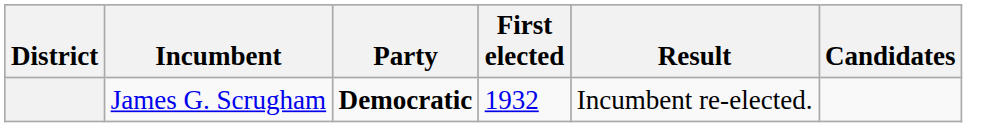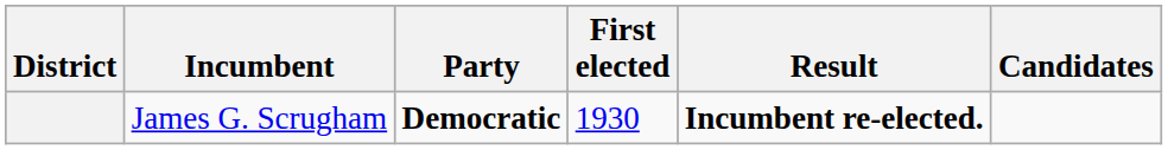James G. Scrugham | First elected: 1932 -> 1930
James G. Scrugham | Result: normal -> bold
